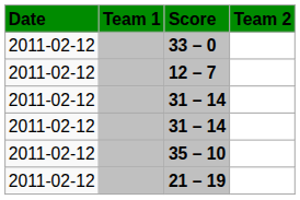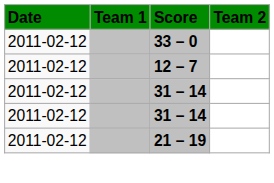- row: 2011-02-12 | 35 – 10
